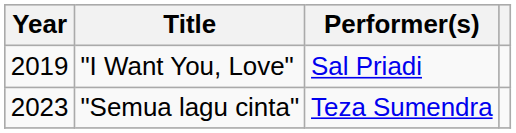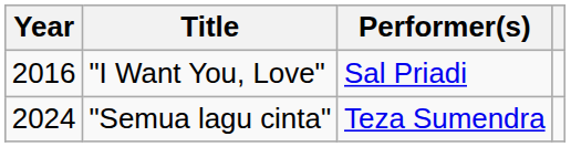"I Want You, Love" | Year: 2019 -> 2016
"Semua lagu cinta" | Year: 2023 -> 2024
